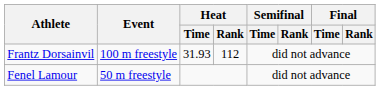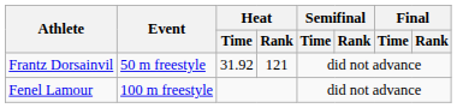Frantz Dorsainvil | Event: 100 m freestyle -> 50 m freestyle
Frantz Dorsainvil | Heat / Time: 31.93 -> 31.92
Frantz Dorsainvil | Heat / Rank: 112 -> 121
Fenel Lamour | Event: 50 m freestyle -> 100 m freestyle
